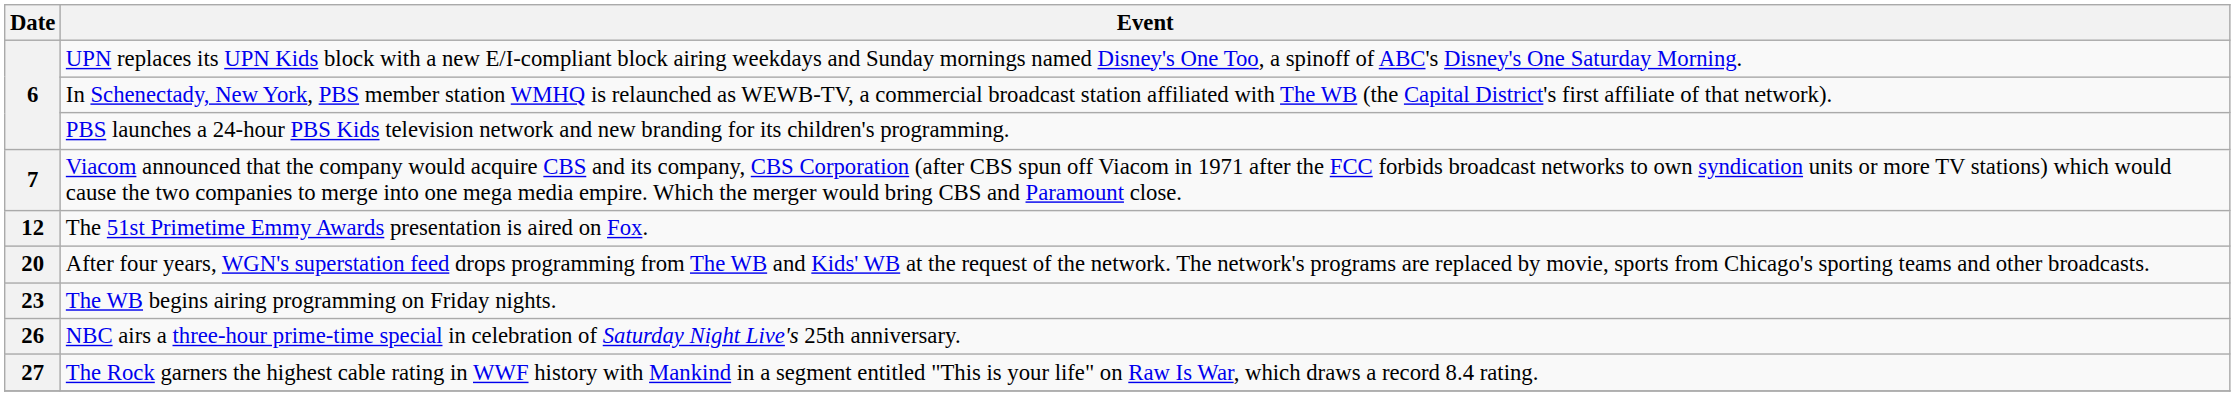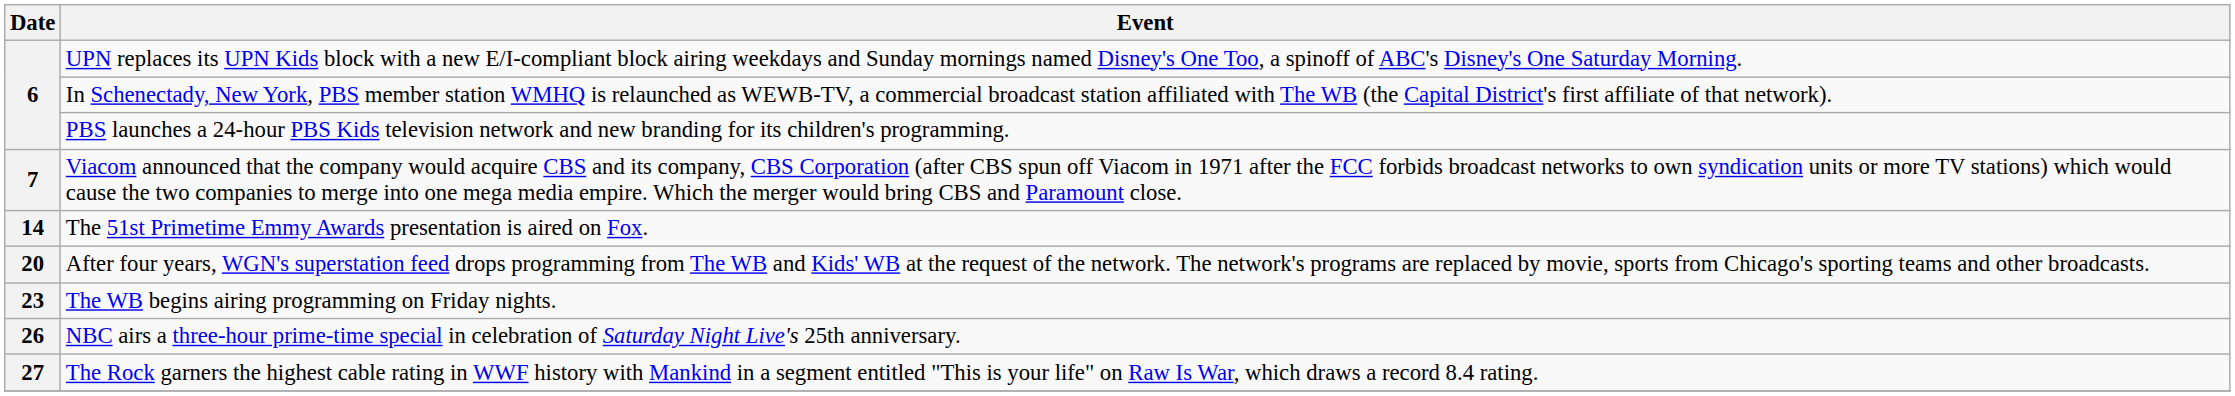The 51st Primetime Emmy Awards presentation is aired on Fox. | Date: 12 -> 14
